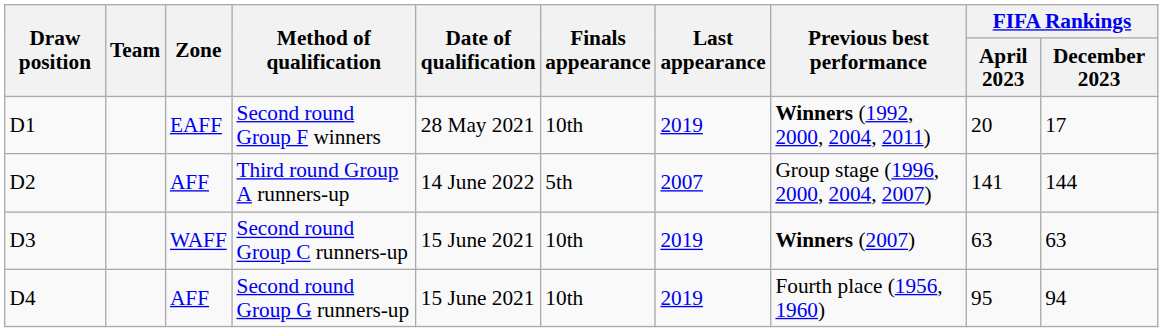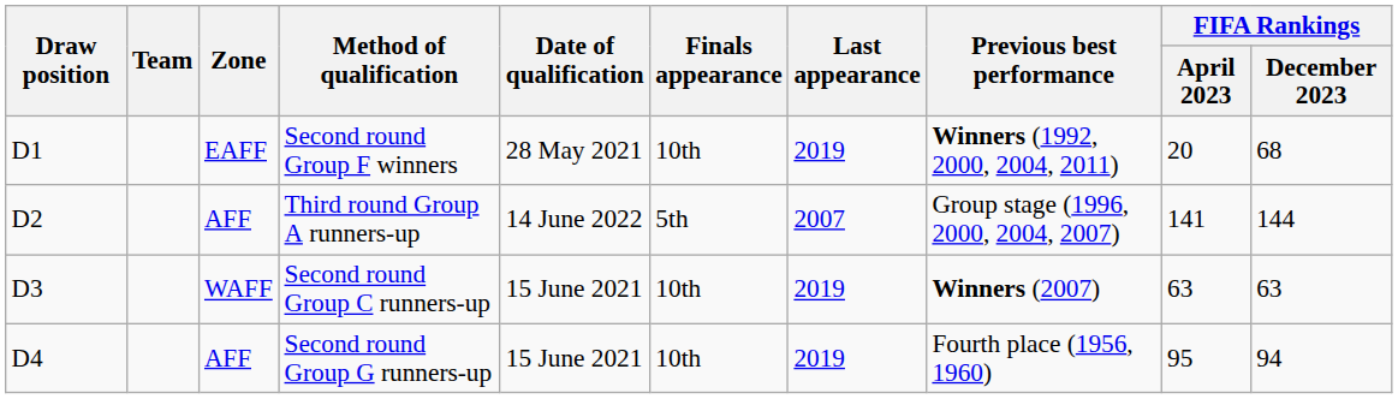Second round Group F winners | FIFA Rankings / December 2023: 17 -> 68
